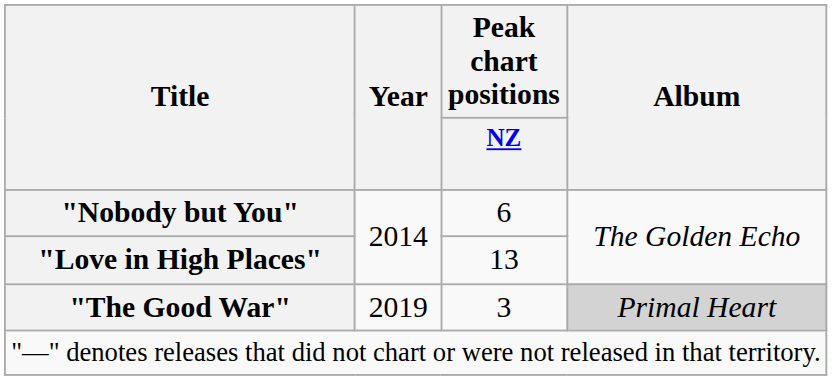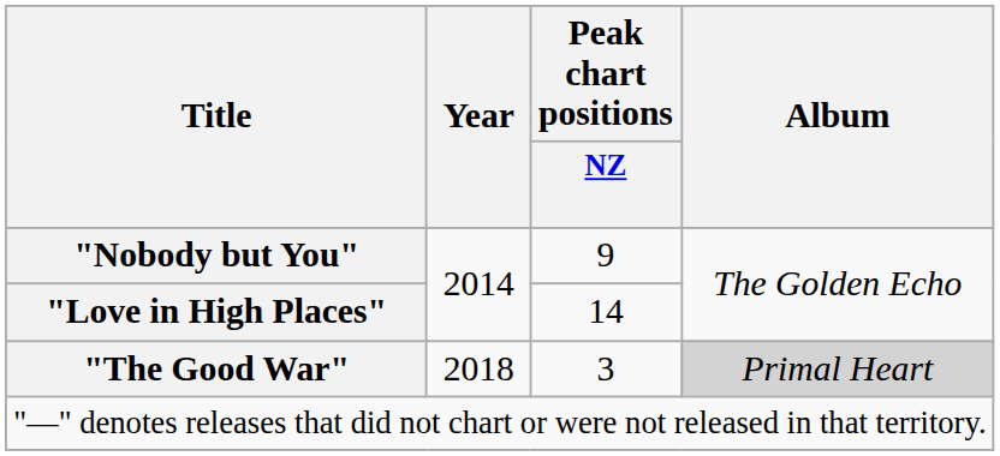"Nobody but You" | Peak chart positions / NZ: 6 -> 9
"Love in High Places" | Peak chart positions / NZ: 13 -> 14
"The Good War" | Year: 2019 -> 2018
